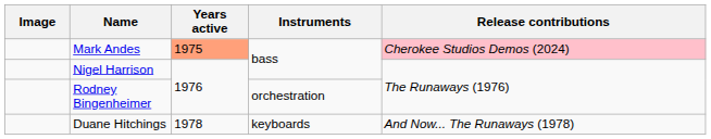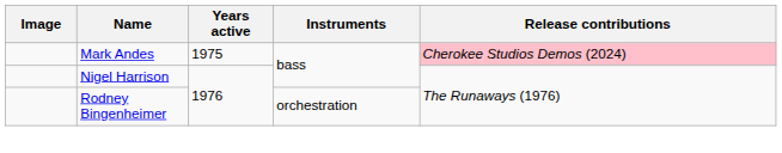Mark Andes | Years active: lightsalmon background -> no background
- row: Duane Hitchings | 1978 | keyboards | And Now... The Runaways (1978)
